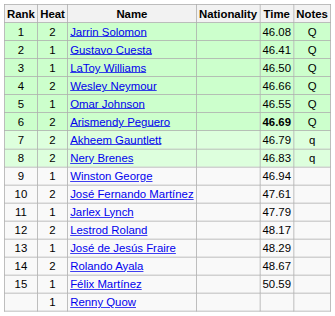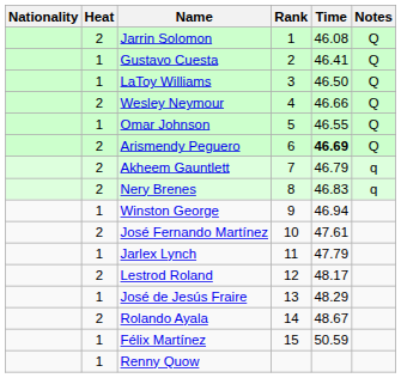columns swapped: Rank <-> Nationality
